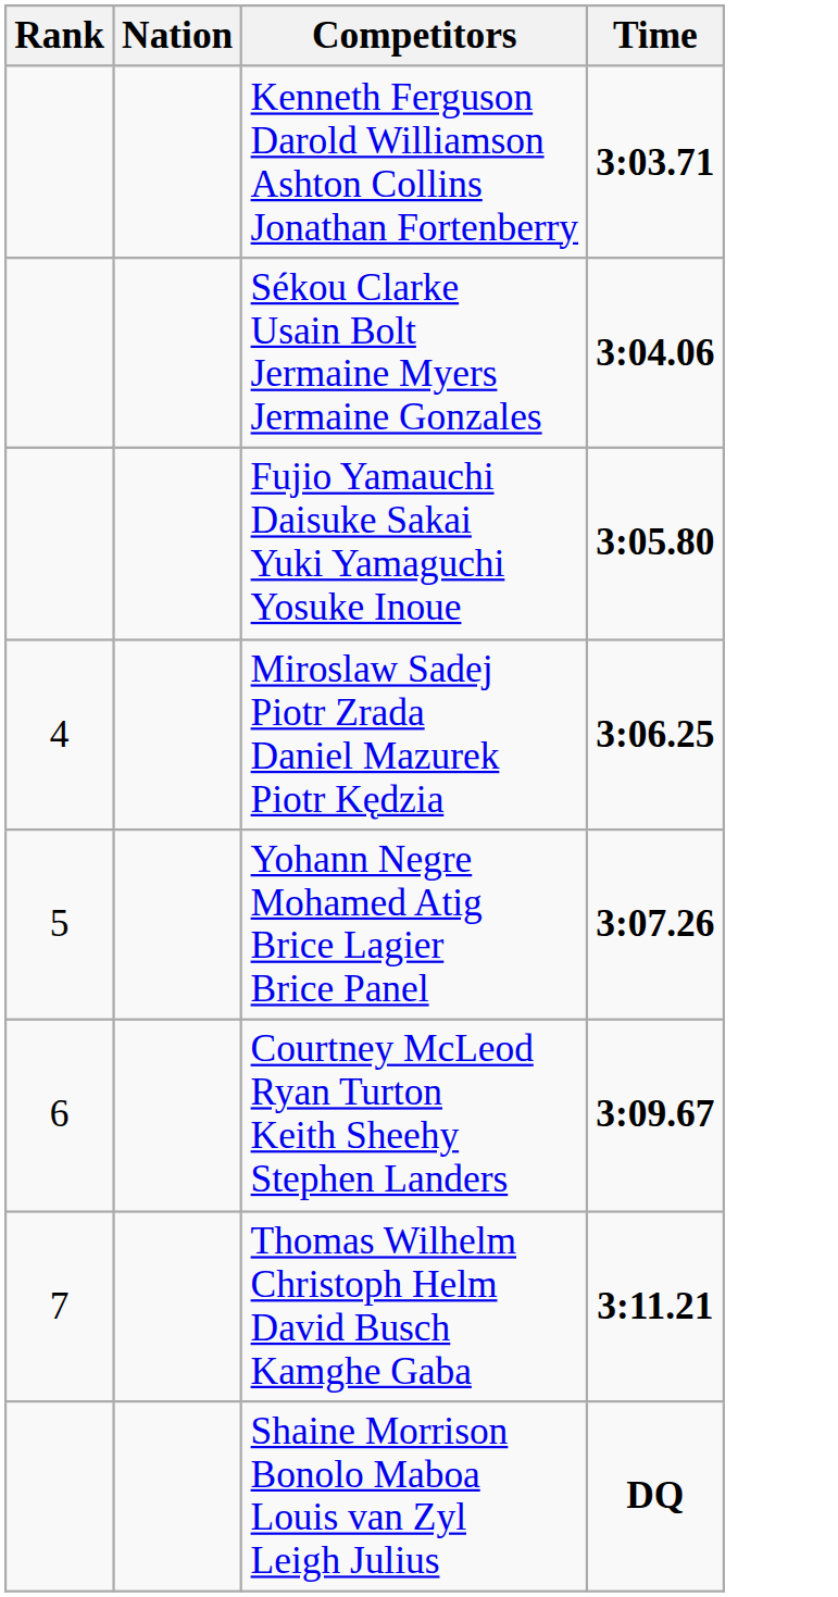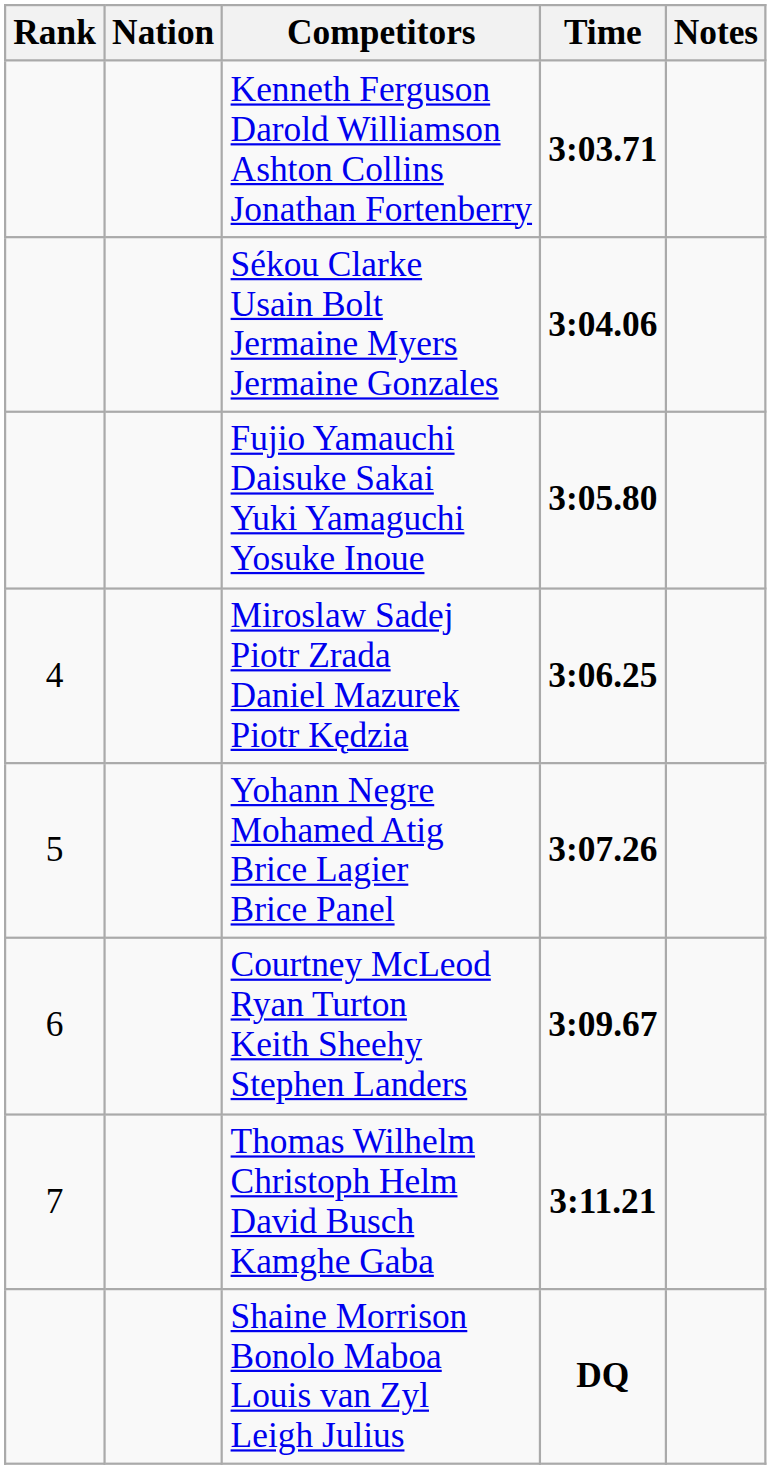+ column: Notes
